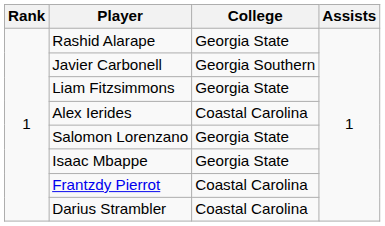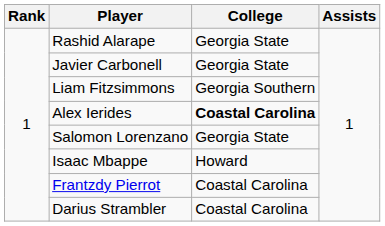Javier Carbonell | College: Georgia Southern -> Georgia State
Liam Fitzsimmons | College: Georgia State -> Georgia Southern
Alex Ierides | College: normal -> bold
Isaac Mbappe | College: Georgia State -> Howard
